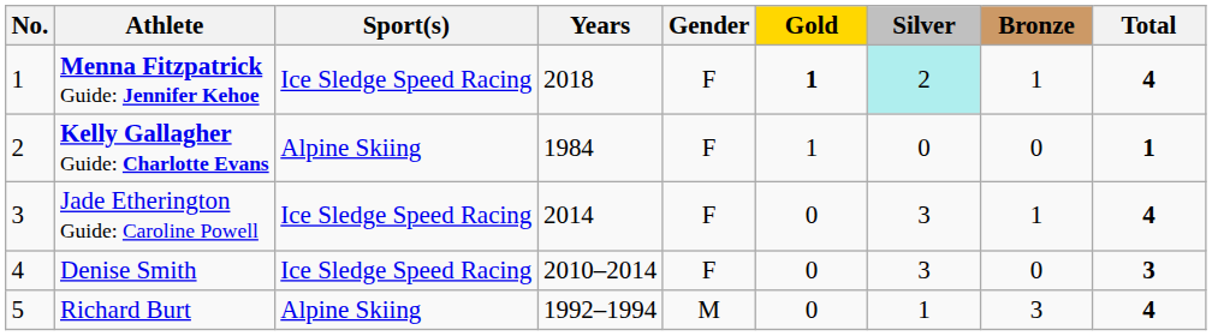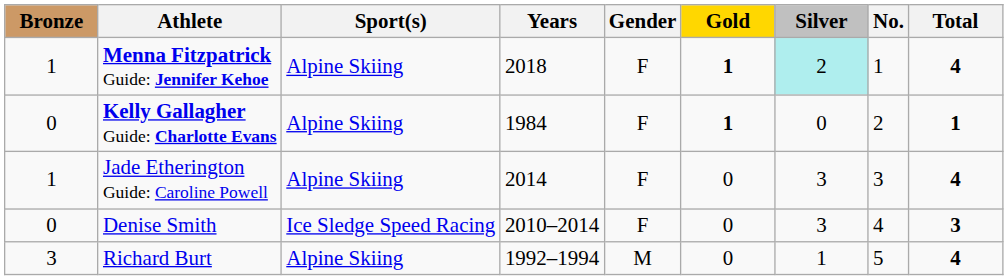columns swapped: No. <-> Bronze
Menna Fitzpatrick Guide: Jennifer Kehoe | Sport(s): Ice Sledge Speed Racing -> Alpine Skiing
Kelly Gallagher Guide: Charlotte Evans | Gold: normal -> bold
Jade Etherington Guide: Caroline Powell | Sport(s): Ice Sledge Speed Racing -> Alpine Skiing
